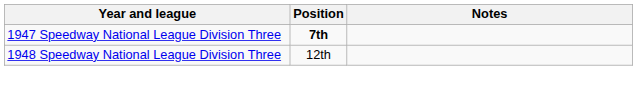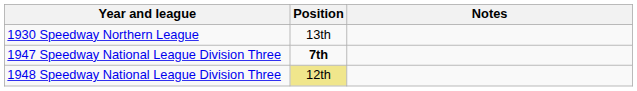+ row: 1930 Speedway Northern League | 13th
1948 Speedway National League Division Three | Position: no background -> khaki background
